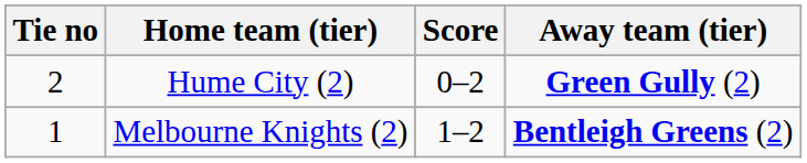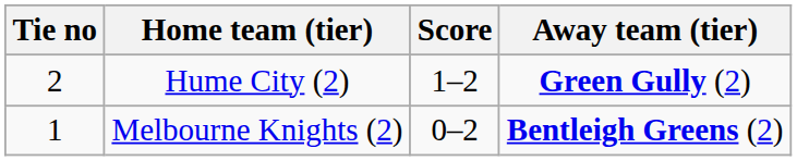Hume City (2) | Score: 0–2 -> 1–2
Melbourne Knights (2) | Score: 1–2 -> 0–2
